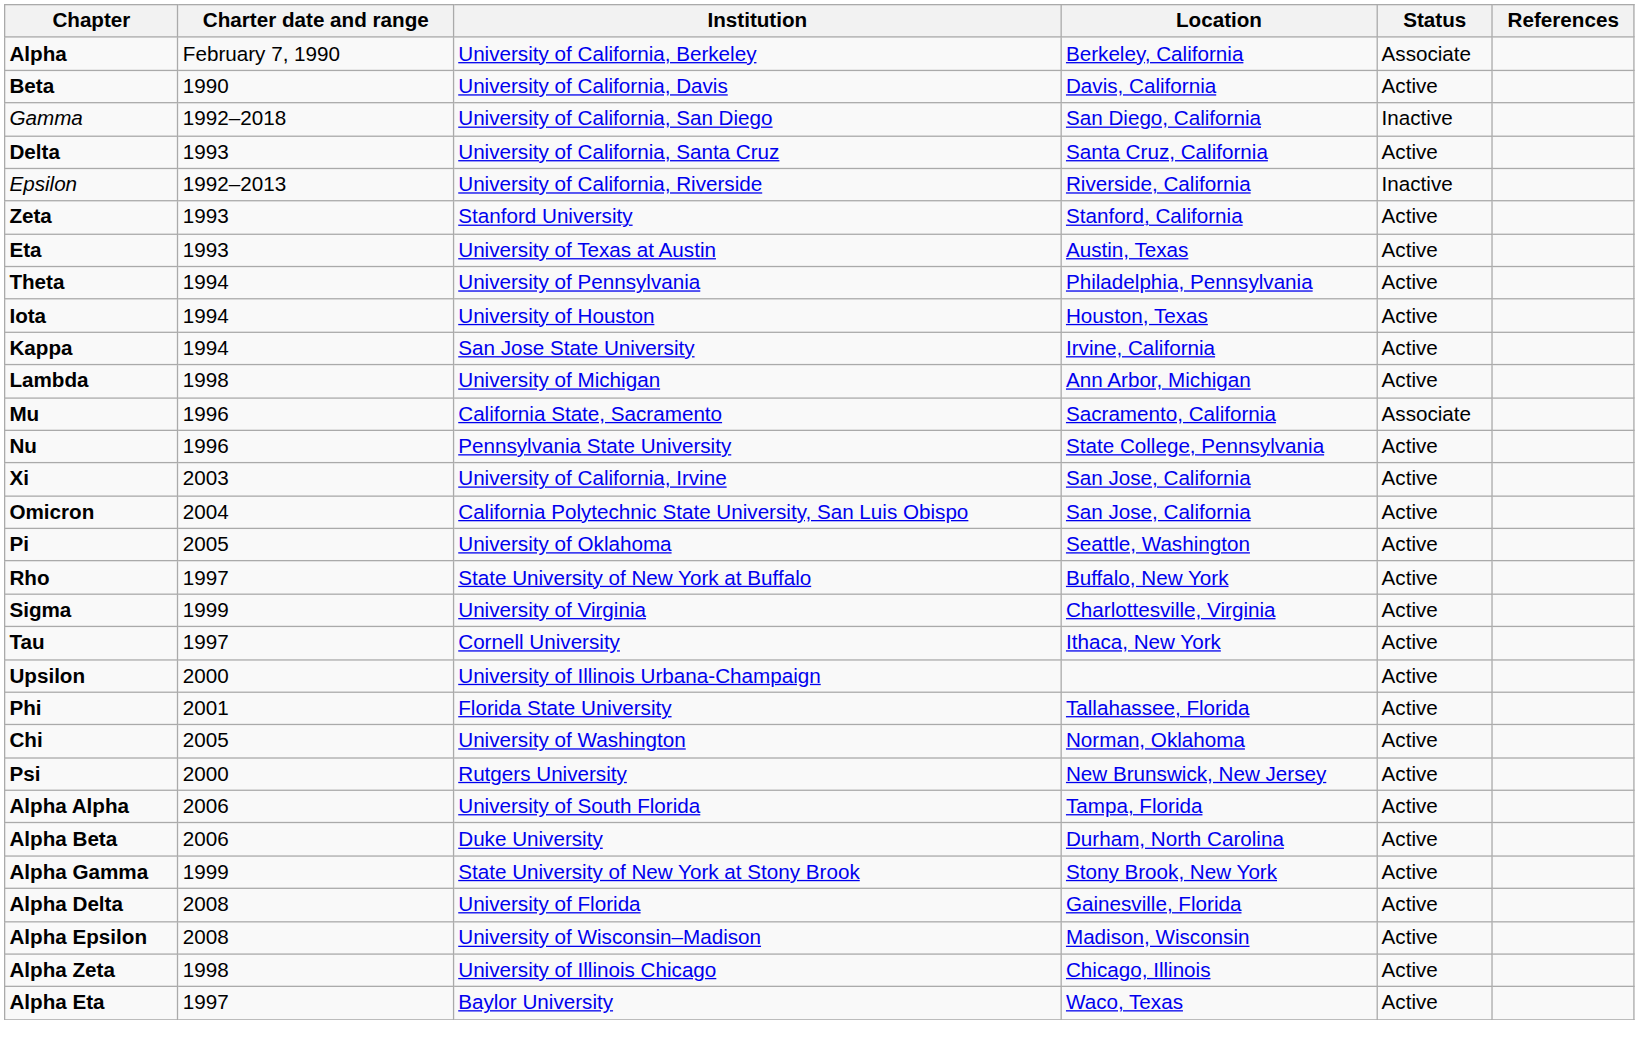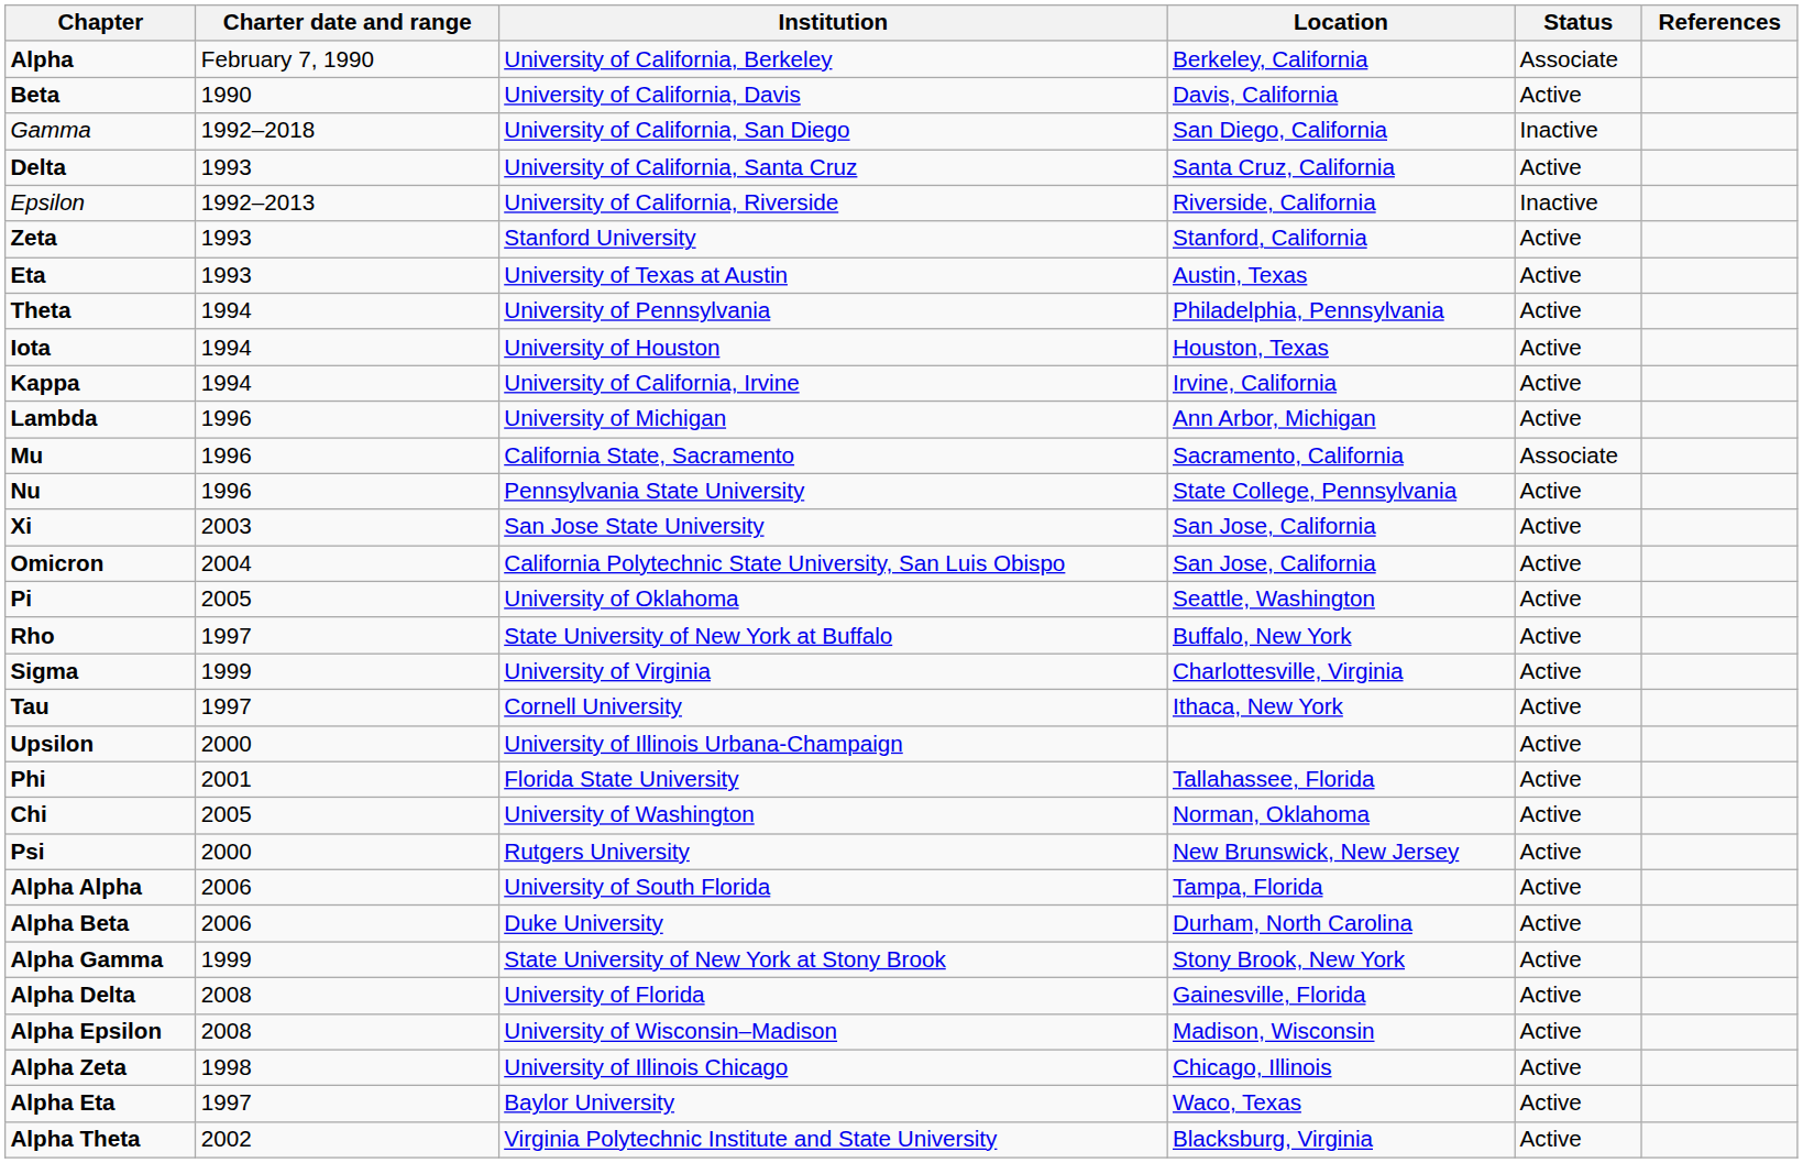Kappa | Institution: San Jose State University -> University of California, Irvine
Lambda | Charter date and range: 1998 -> 1996
Xi | Institution: University of California, Irvine -> San Jose State University
+ row: Alpha Theta | 2002 | Virginia Polytechnic Institute and State University | Blacksburg, Virginia | Active
